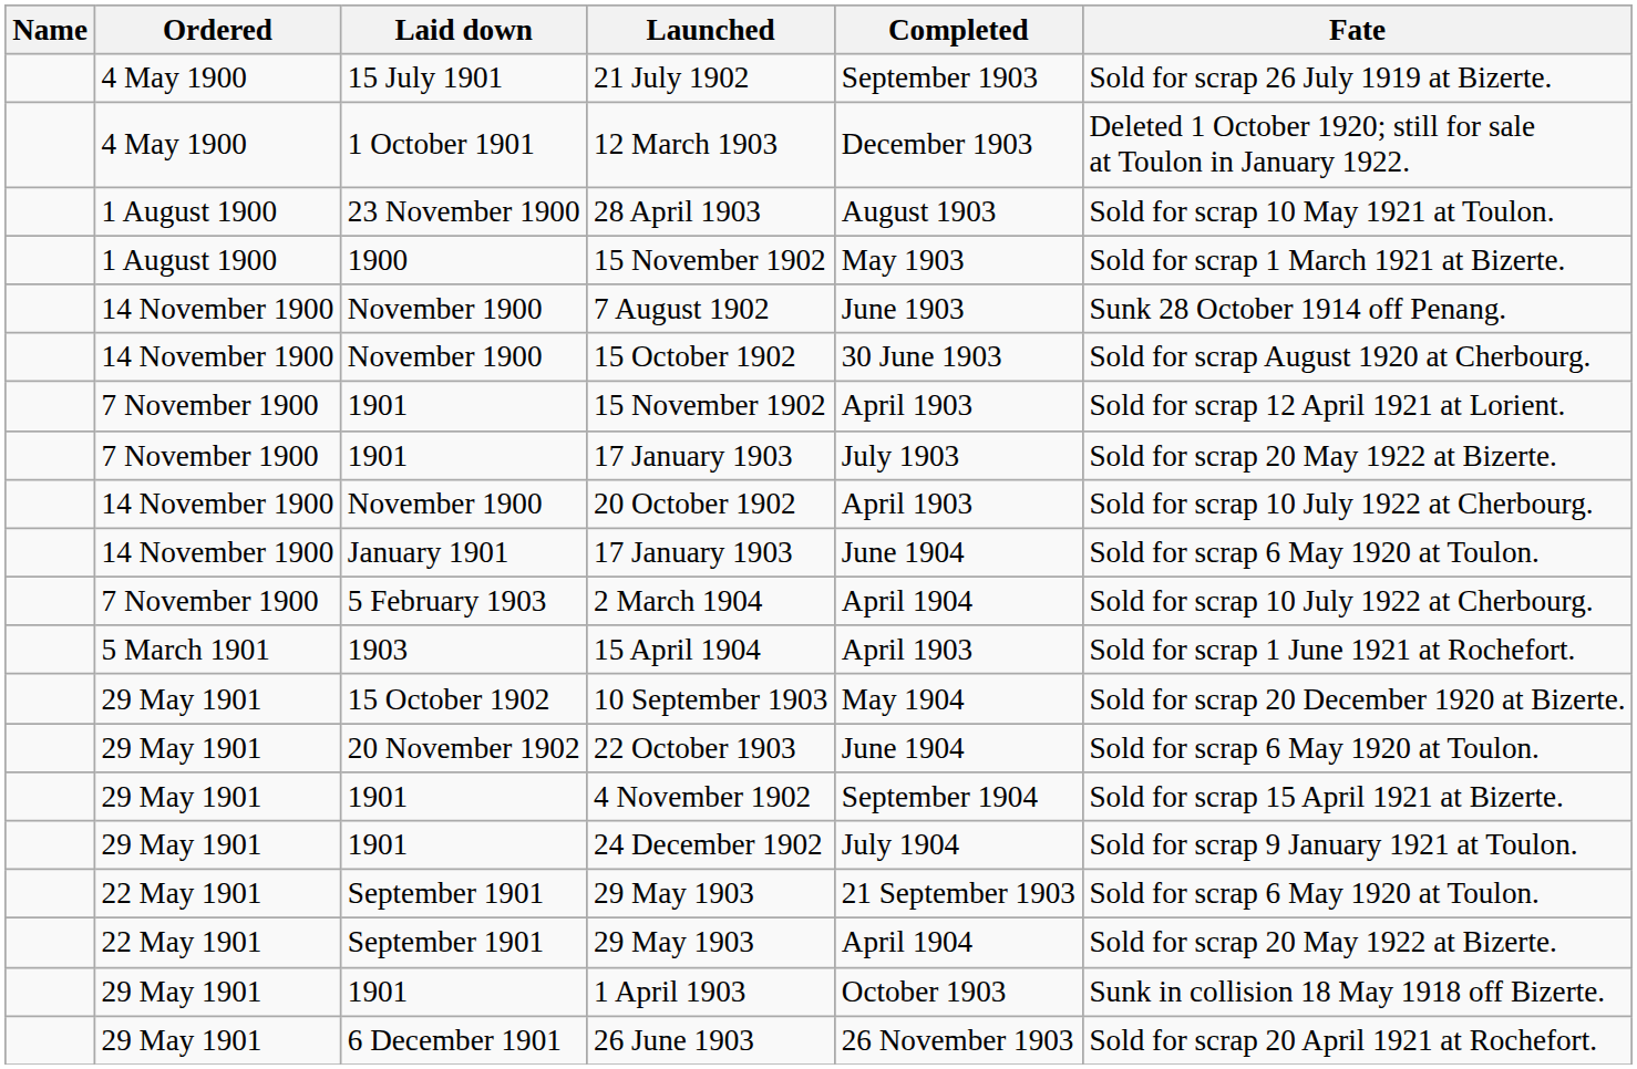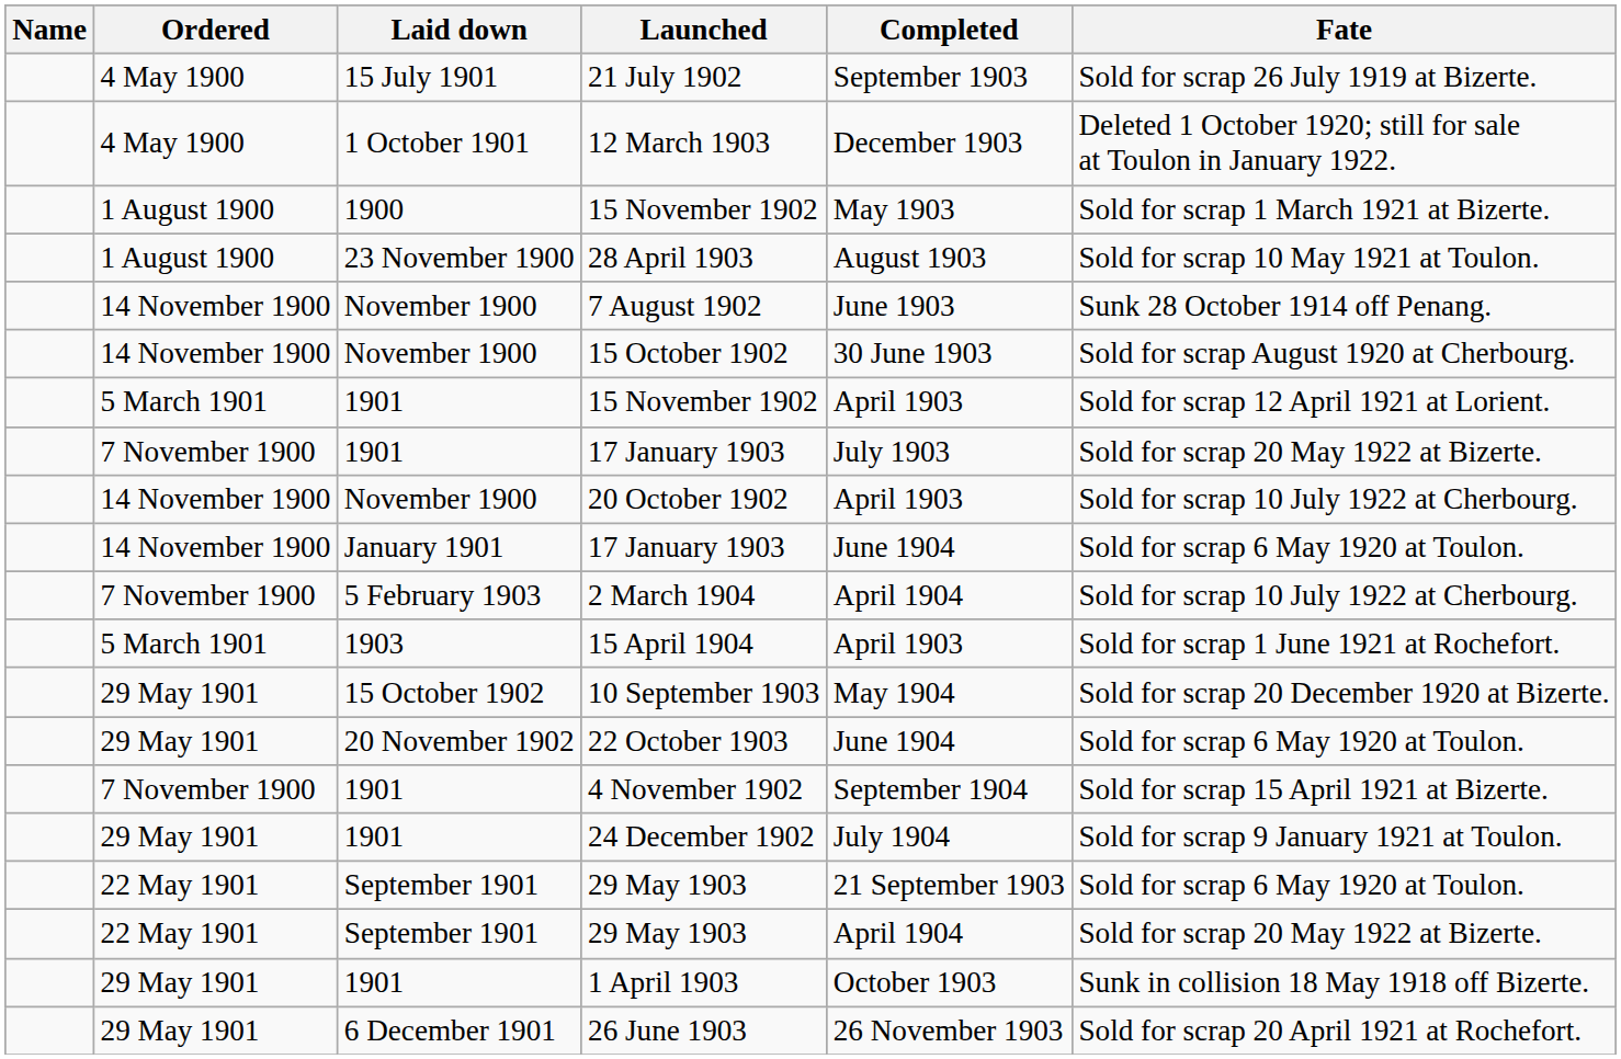rows swapped: 1900 / 15 November 1902 <-> 28 April 1903
1901 / 15 November 1902 | Ordered: 7 November 1900 -> 5 March 1901
4 November 1902 | Ordered: 29 May 1901 -> 7 November 1900
